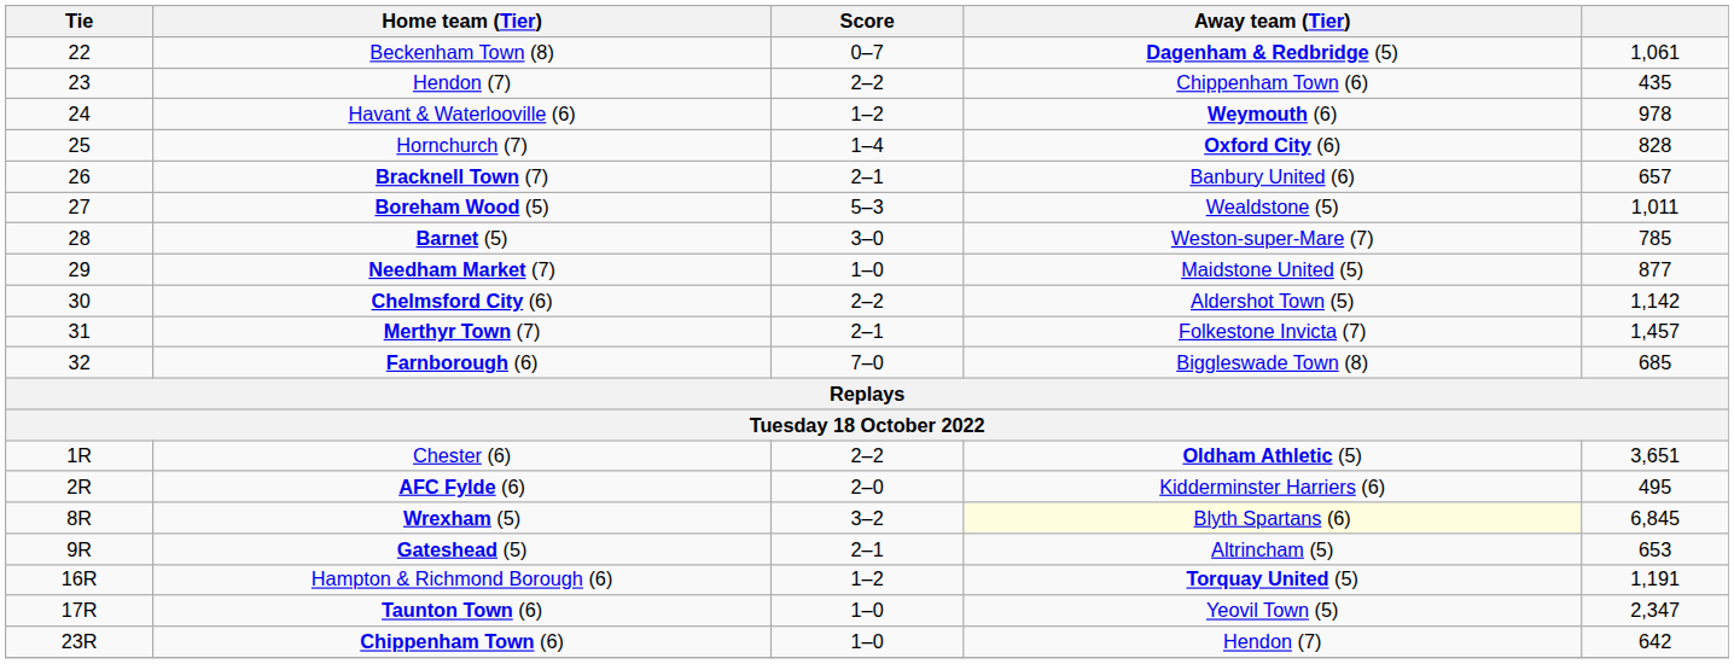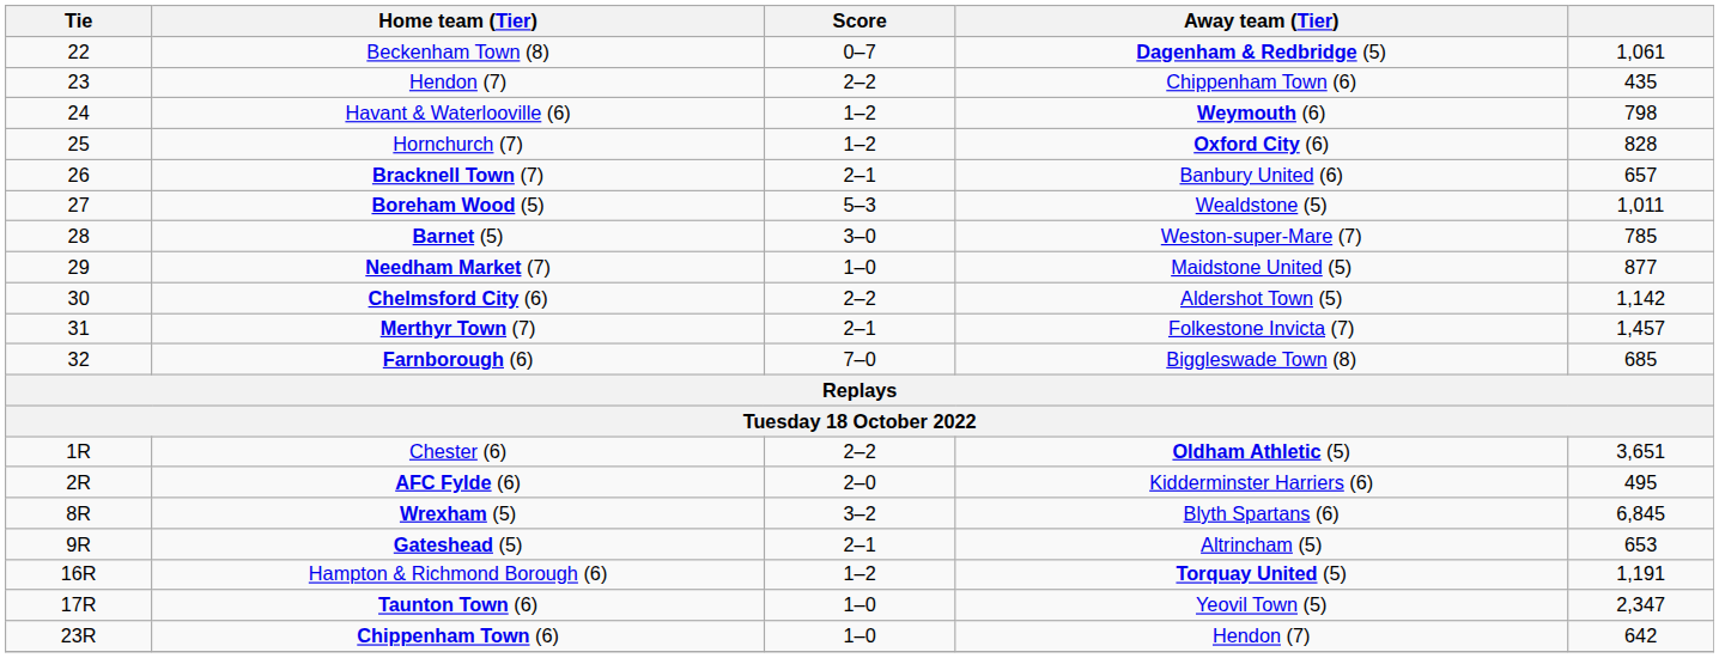Havant & Waterlooville (6) | column 5: 978 -> 798
Hornchurch (7) | Score: 1–4 -> 1–2
Wrexham (5) | Away team (Tier): lightyellow background -> no background
